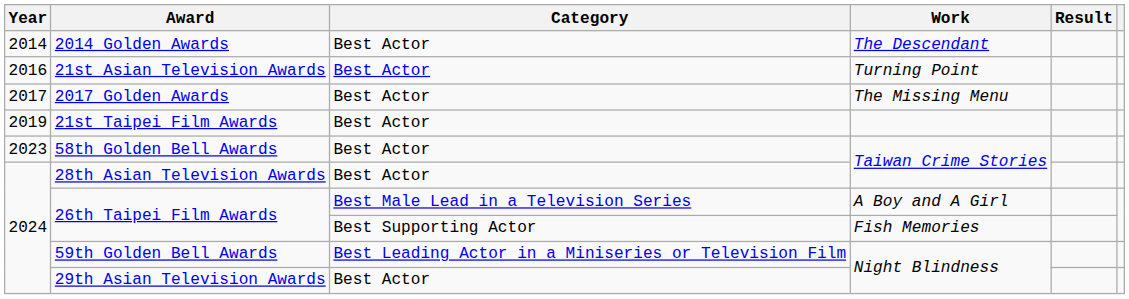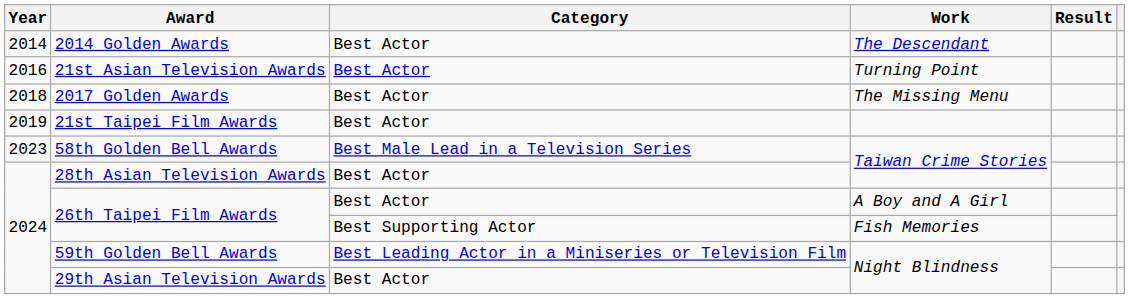2017 Golden Awards | Year: 2017 -> 2018
58th Golden Bell Awards | Category: Best Actor -> Best Male Lead in a Television Series
26th Taipei Film Awards / A Boy and A Girl | Category: Best Male Lead in a Television Series -> Best Actor
